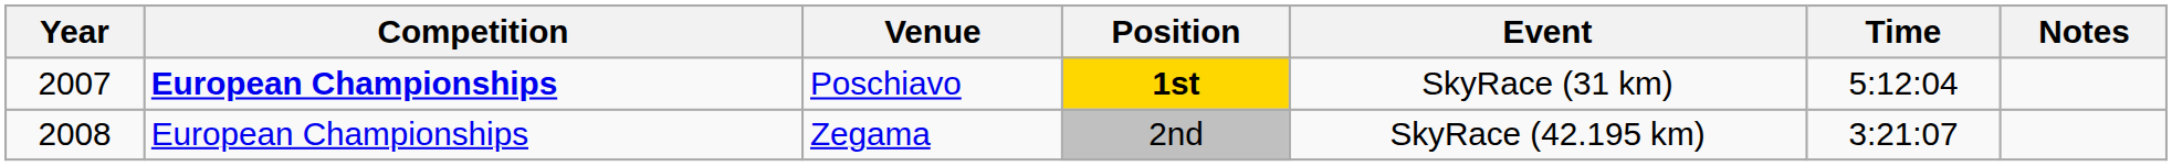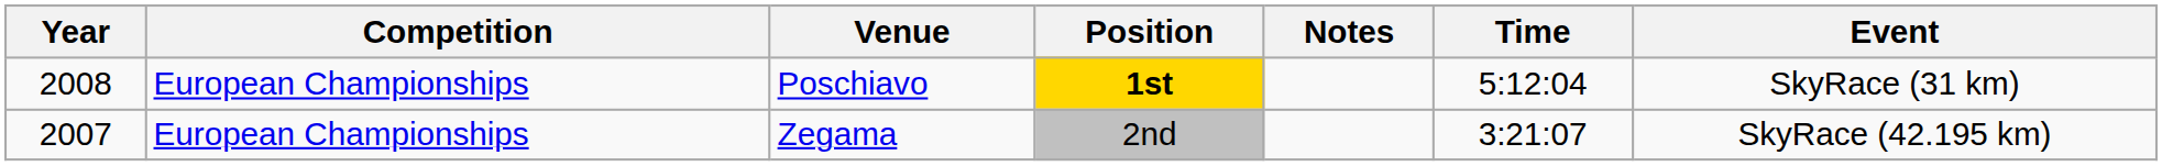columns swapped: Event <-> Notes
Poschiavo | Year: 2007 -> 2008
Poschiavo | Competition: bold -> normal
Zegama | Year: 2008 -> 2007
